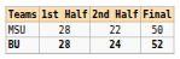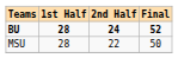rows swapped: BU <-> MSU
